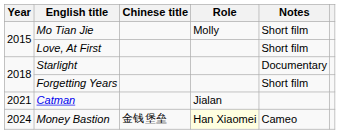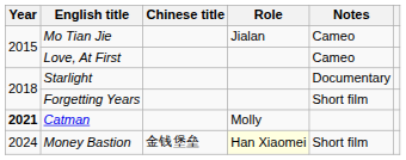Mo Tian Jie | Role: Molly -> Jialan
Mo Tian Jie | Notes: Short film -> Cameo
Love, At First | Notes: Short film -> Cameo
Catman | Year: normal -> bold
Catman | Role: Jialan -> Molly
Money Bastion | Notes: Cameo -> Short film
